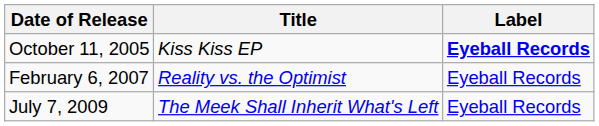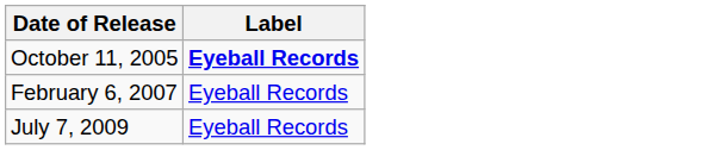- column: Title | Kiss Kiss EP | Reality vs. the Optimist | The Meek Shall Inherit What's Left
